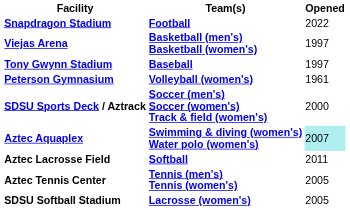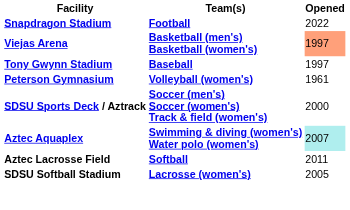Viejas Arena | Opened: no background -> lightsalmon background
- row: Aztec Tennis Center | Tennis (men's) Tennis (women's) | 2005
